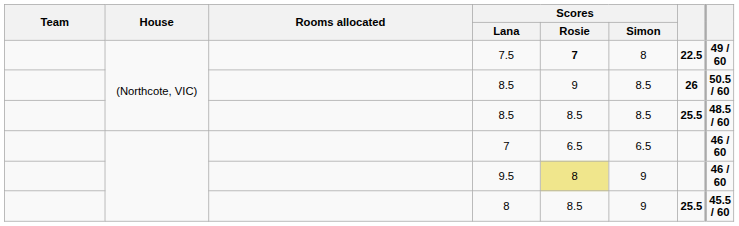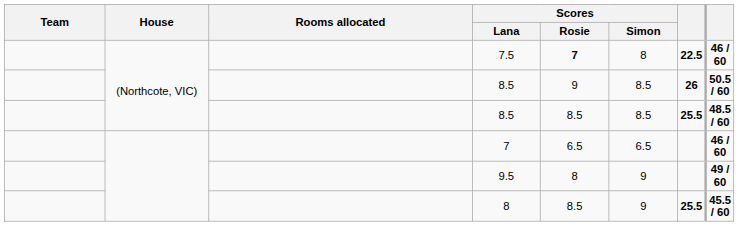7.5 | column 8: 49 / 60 -> 46 / 60
9.5 | Scores / Rosie: khaki background -> no background
9.5 | column 8: 46 / 60 -> 49 / 60
